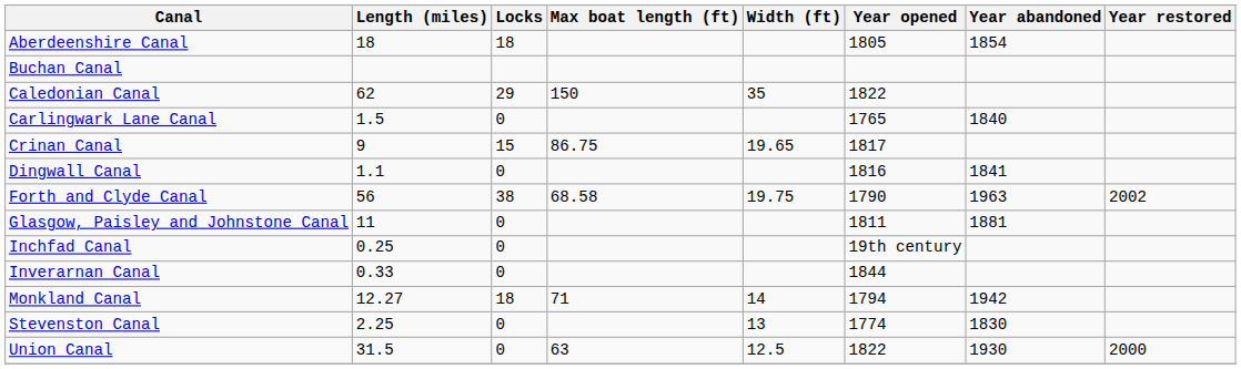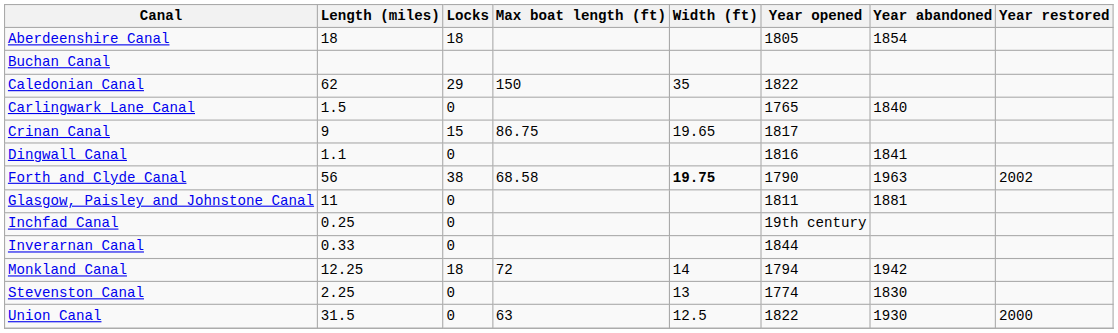Forth and Clyde Canal | Width (ft): normal -> bold
Monkland Canal | Length (miles): 12.27 -> 12.25
Monkland Canal | Max boat length (ft): 71 -> 72
